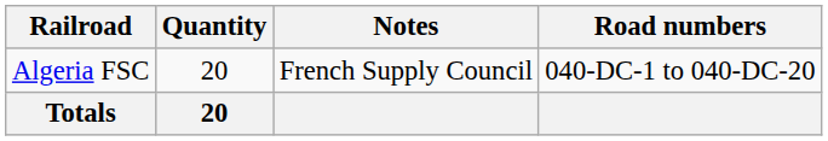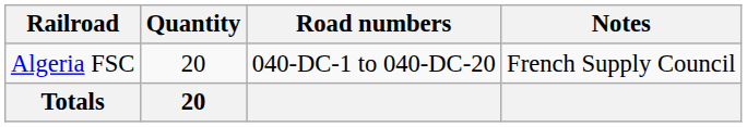columns swapped: Road numbers <-> Notes
